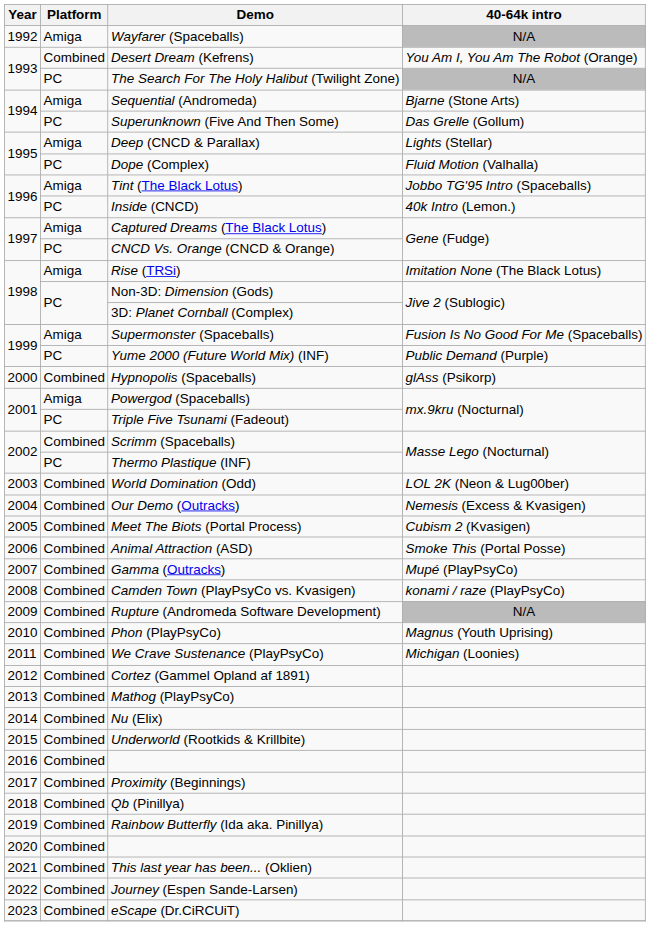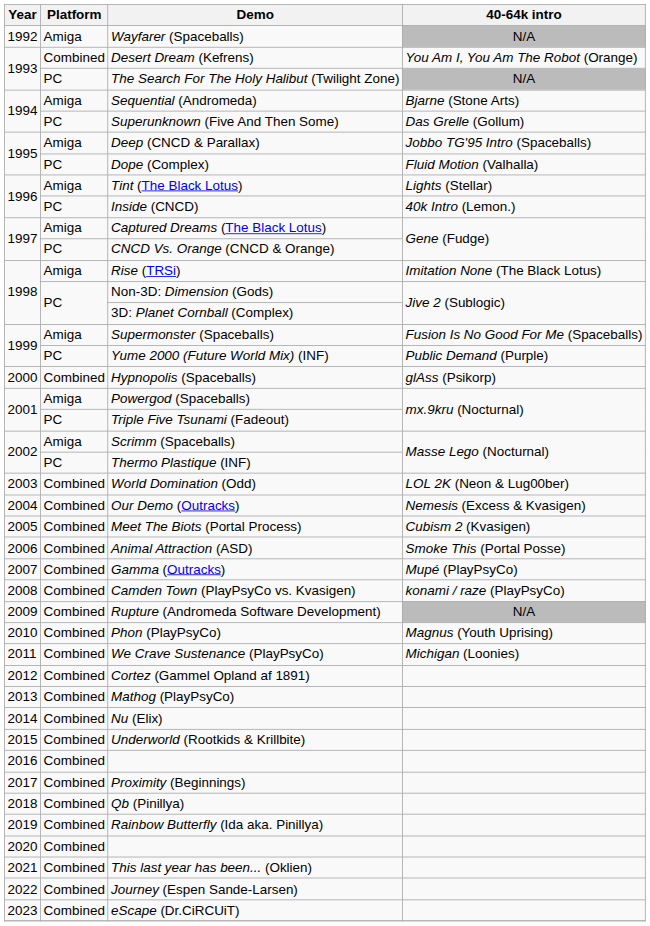Deep (CNCD & Parallax) | 40-64k intro: Lights (Stellar) -> Jobbo TG'95 Intro (Spaceballs)
Tint (The Black Lotus) | 40-64k intro: Jobbo TG'95 Intro (Spaceballs) -> Lights (Stellar)
Scrimm (Spaceballs) | Platform: Combined -> Amiga
